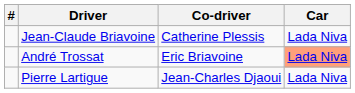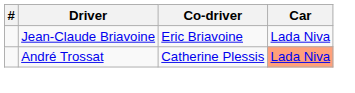Jean-Claude Briavoine | Co-driver: Catherine Plessis -> Eric Briavoine
André Trossat | Co-driver: Eric Briavoine -> Catherine Plessis
- row: Pierre Lartigue | Jean-Charles Djaoui | Lada Niva
